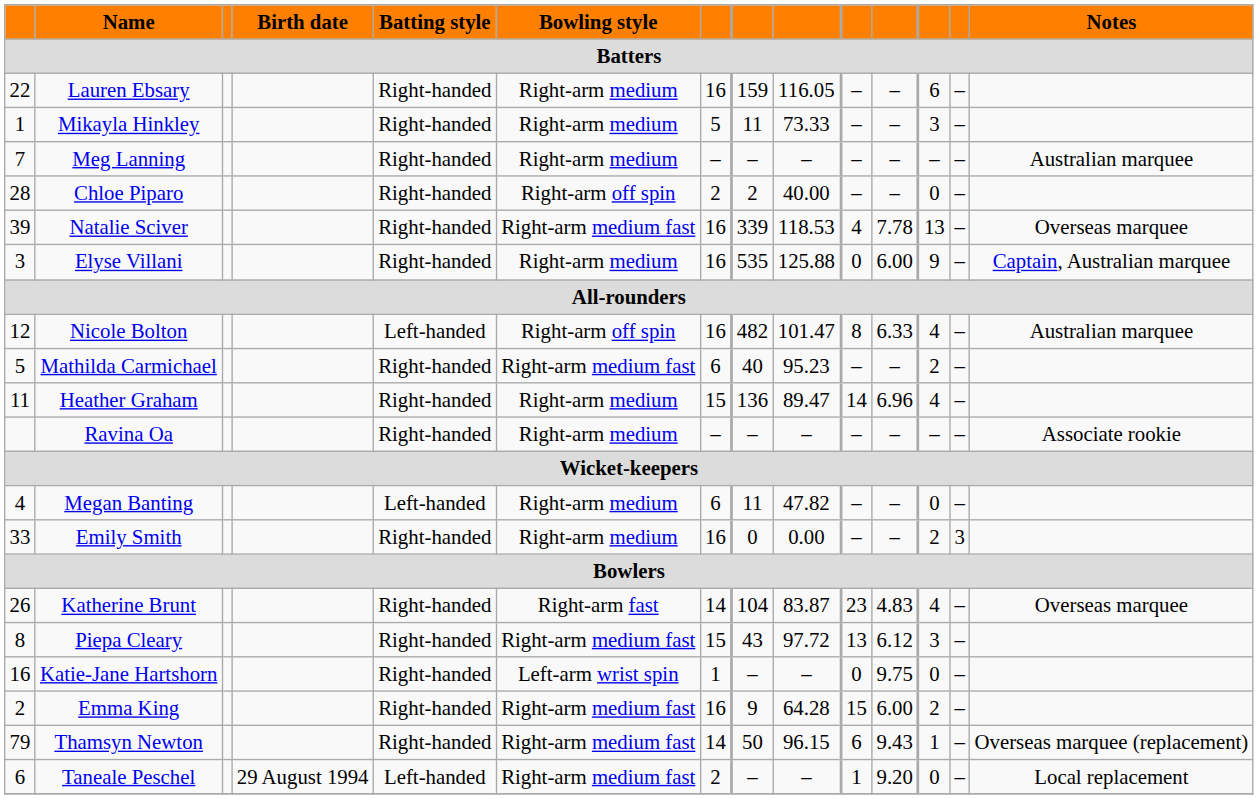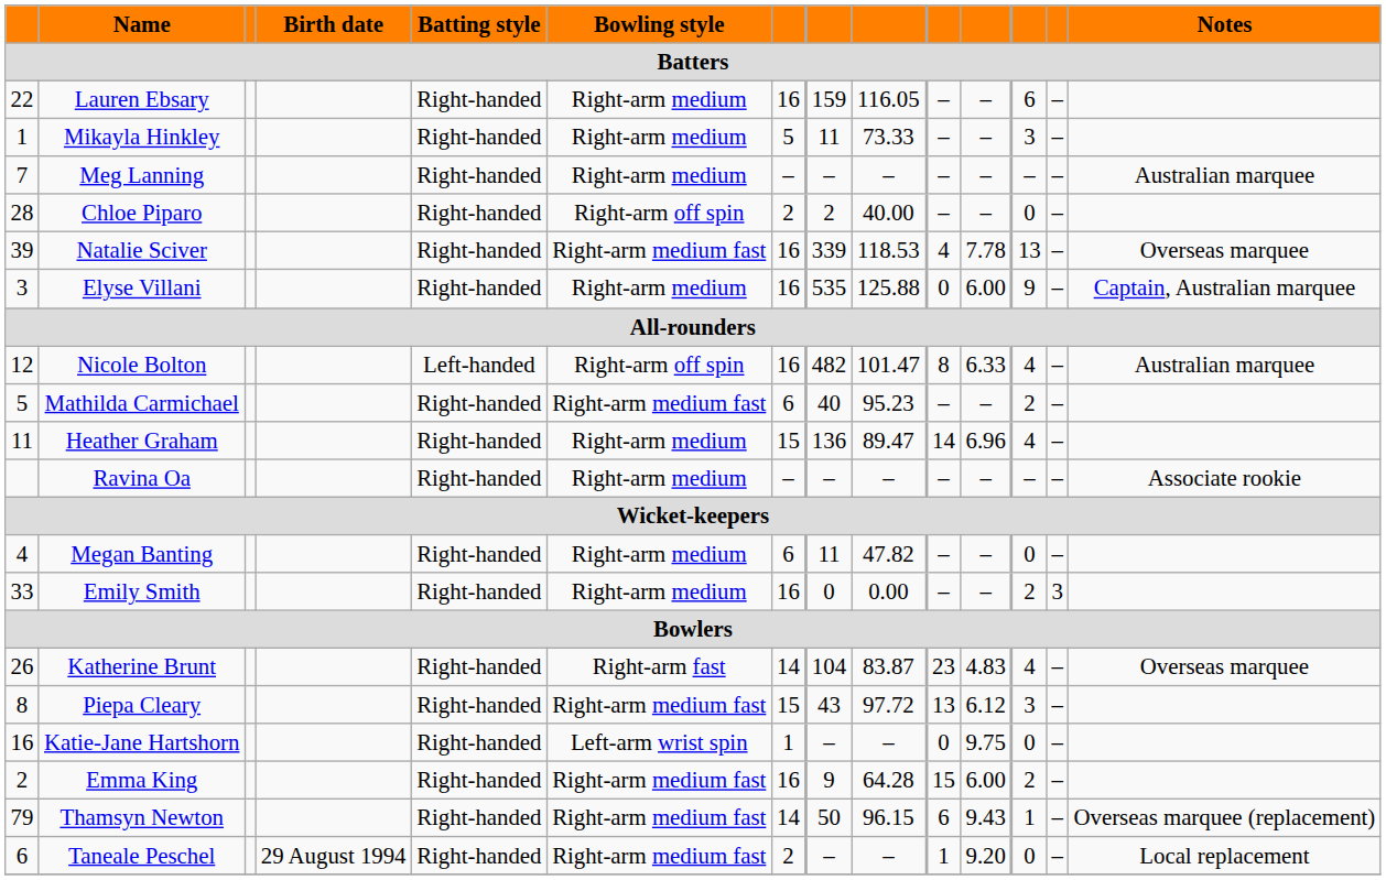Megan Banting | Batting style: Left-handed -> Right-handed
Taneale Peschel | Batting style: Left-handed -> Right-handed
